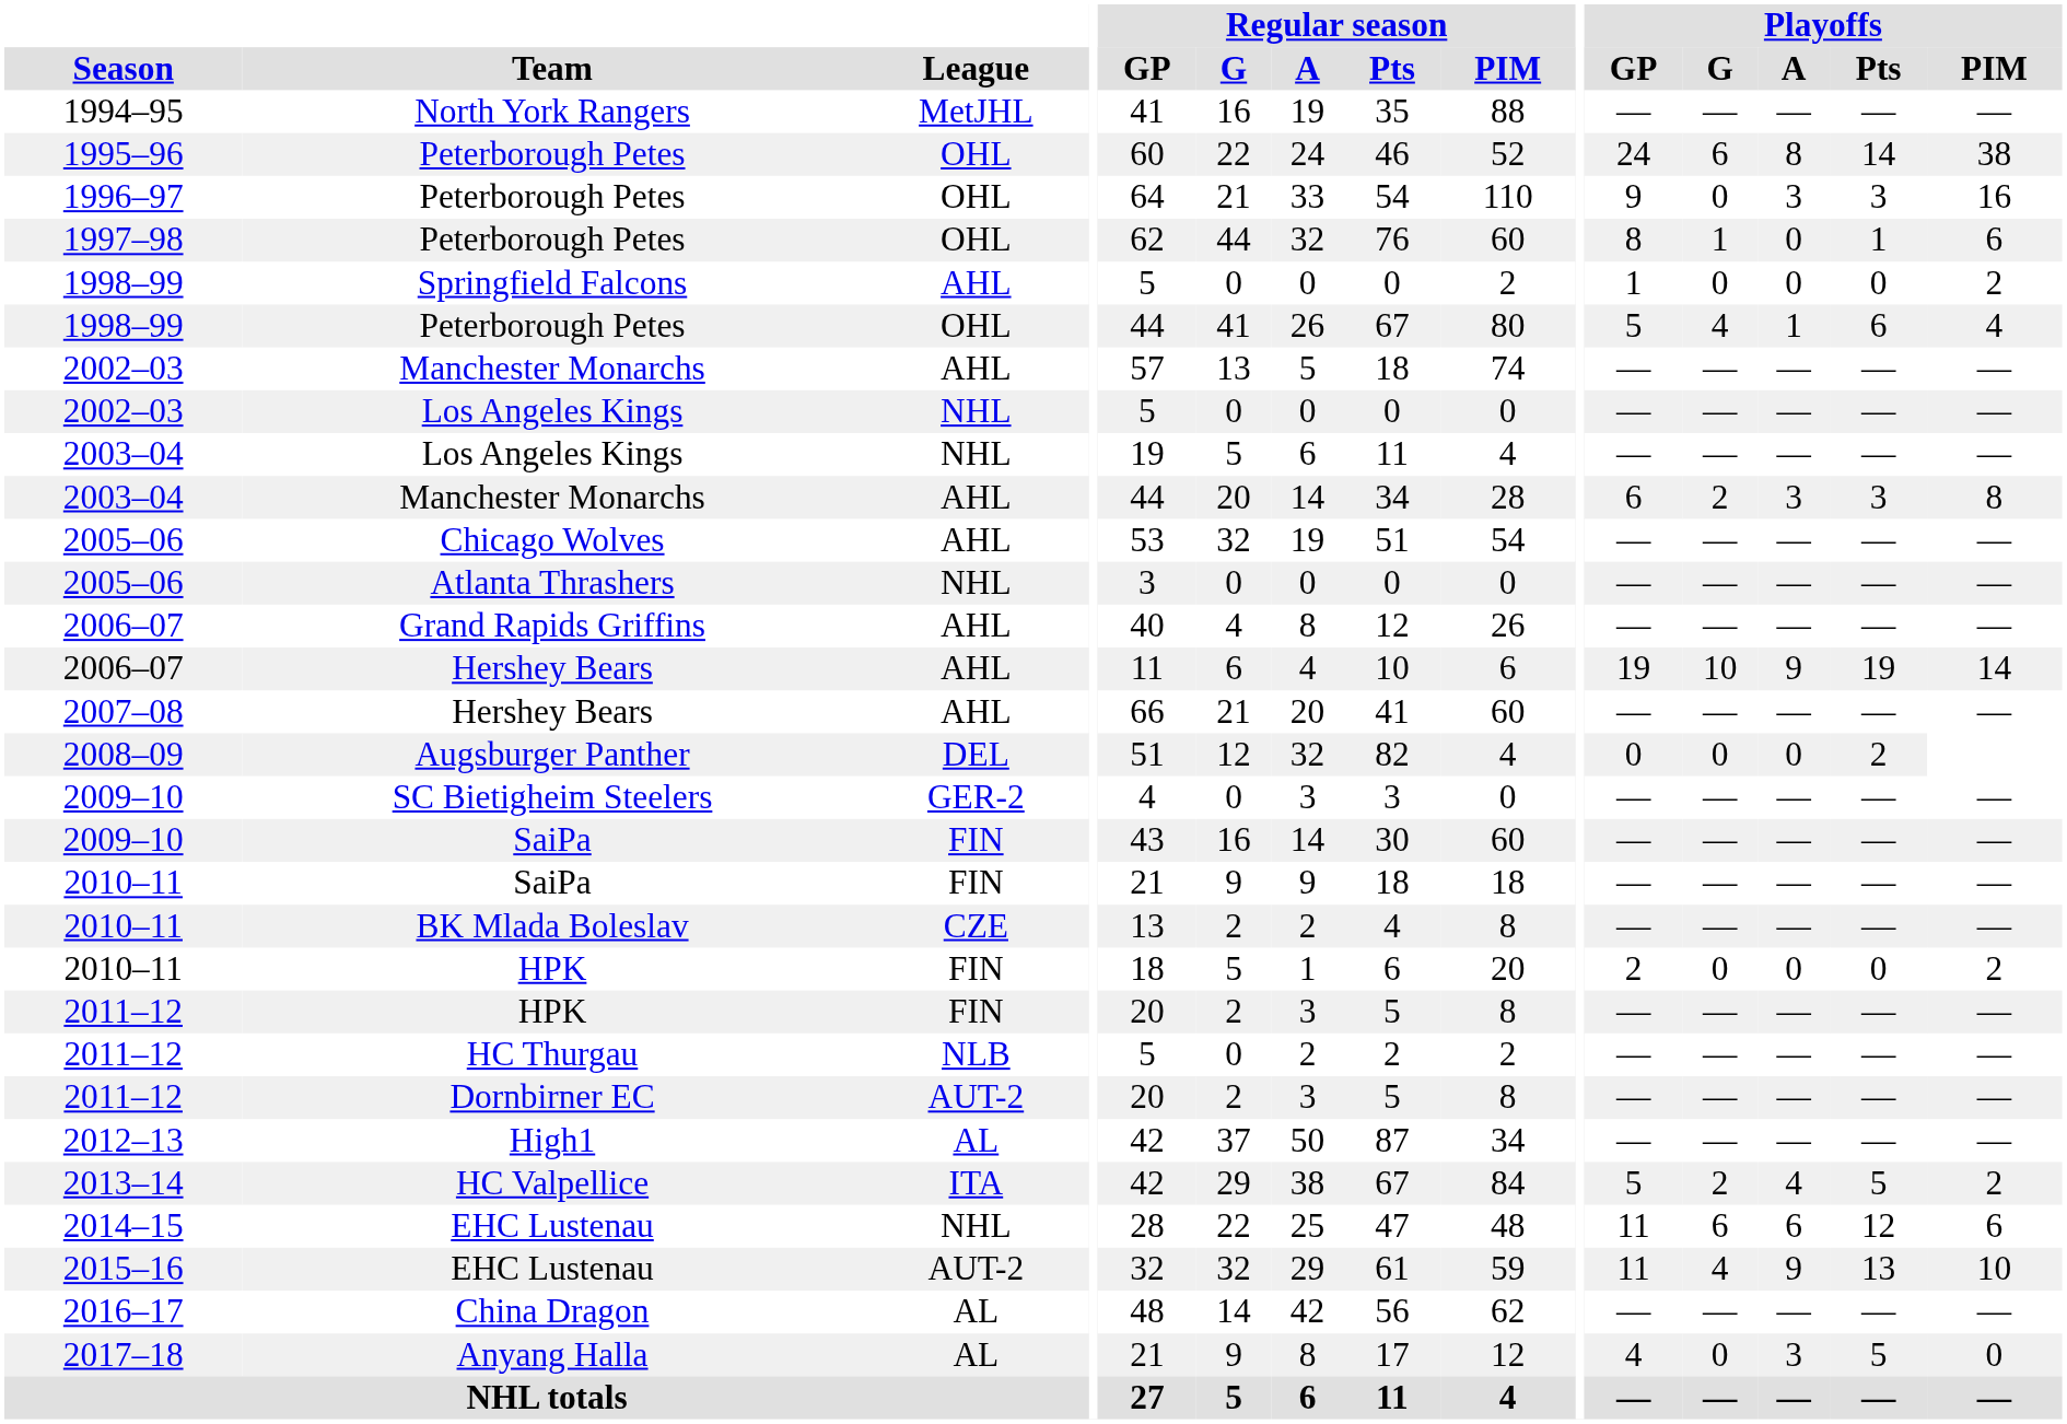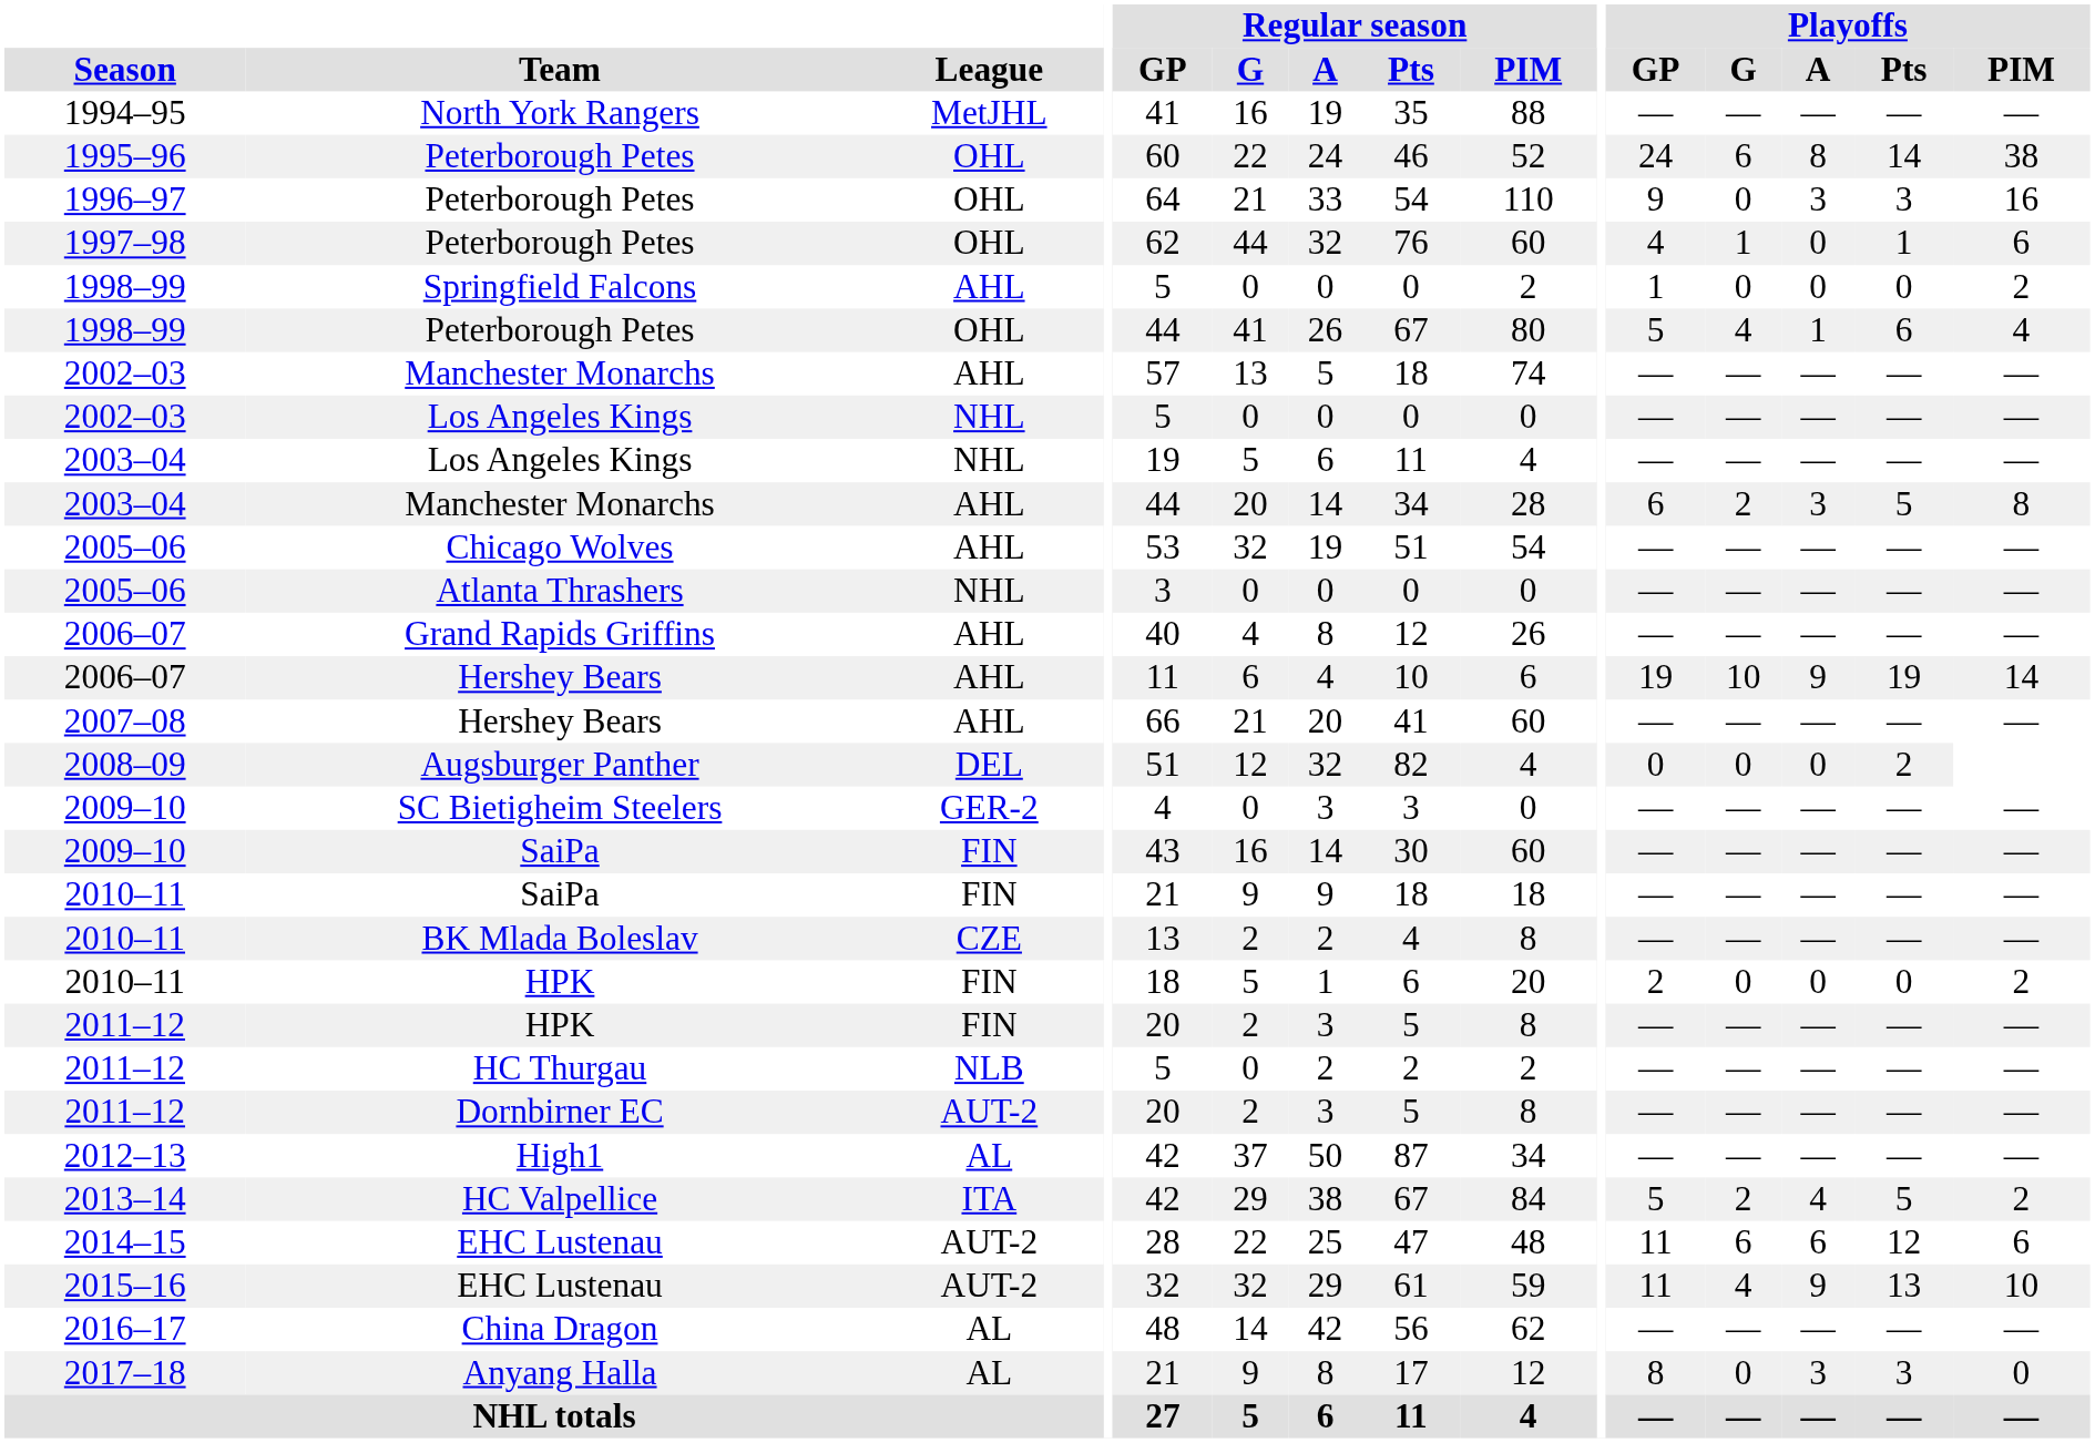1997–98 / Peterborough Petes | Playoffs / GP: 8 -> 4
2003–04 / Manchester Monarchs | Playoffs / Pts: 3 -> 5
2014–15 / EHC Lustenau | League: NHL -> AUT-2
Anyang Halla | Playoffs / GP: 4 -> 8
Anyang Halla | Playoffs / Pts: 5 -> 3
